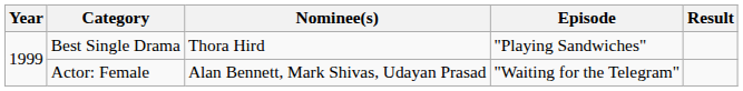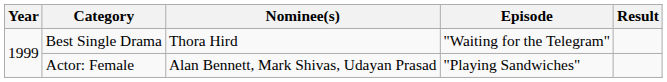Best Single Drama | Episode: "Playing Sandwiches" -> "Waiting for the Telegram"
Actor: Female | Episode: "Waiting for the Telegram" -> "Playing Sandwiches"
